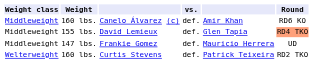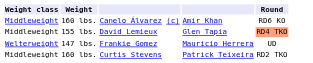- column: vs. | def. | def. | def. | def.
Frankie Gomez | Weight class: Middleweight -> Welterweight
Curtis Stevens | Weight class: Welterweight -> Middleweight
